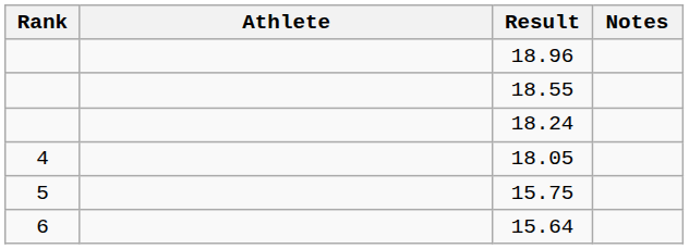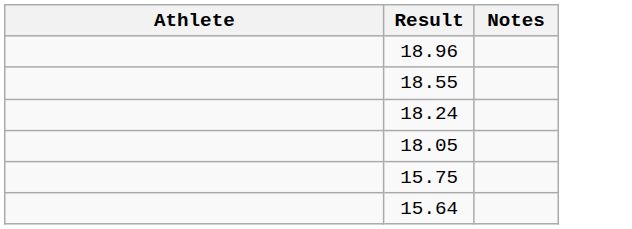- column: Rank | 4 | 5 | 6
